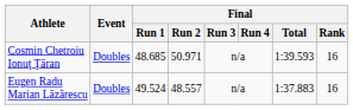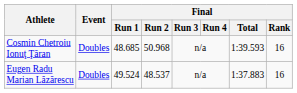Cosmin Chetroiu Ionuţ Ţăran | Final / Run 2: 50.971 -> 50.968
Eugen Radu Marian Lăzărescu | Final / Run 2: 48.557 -> 48.537
